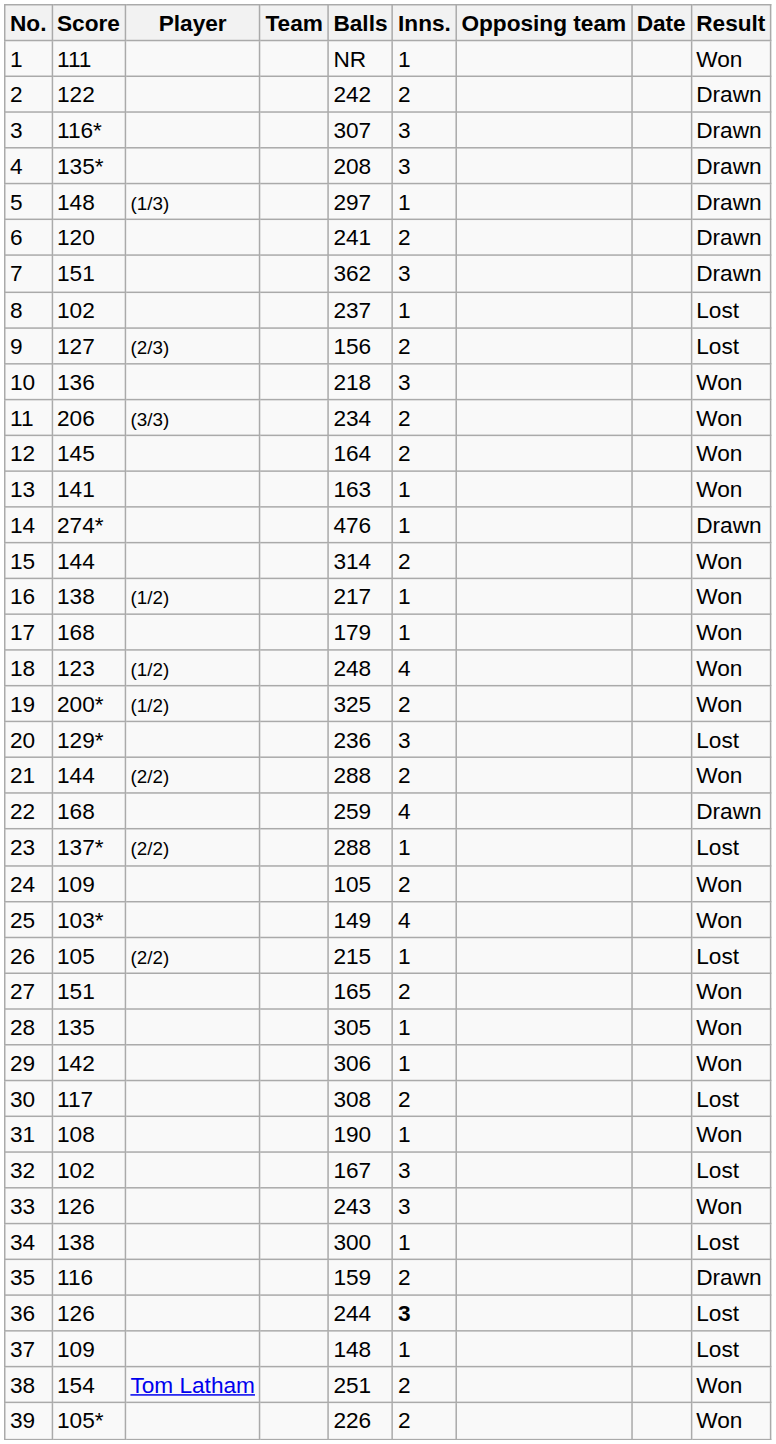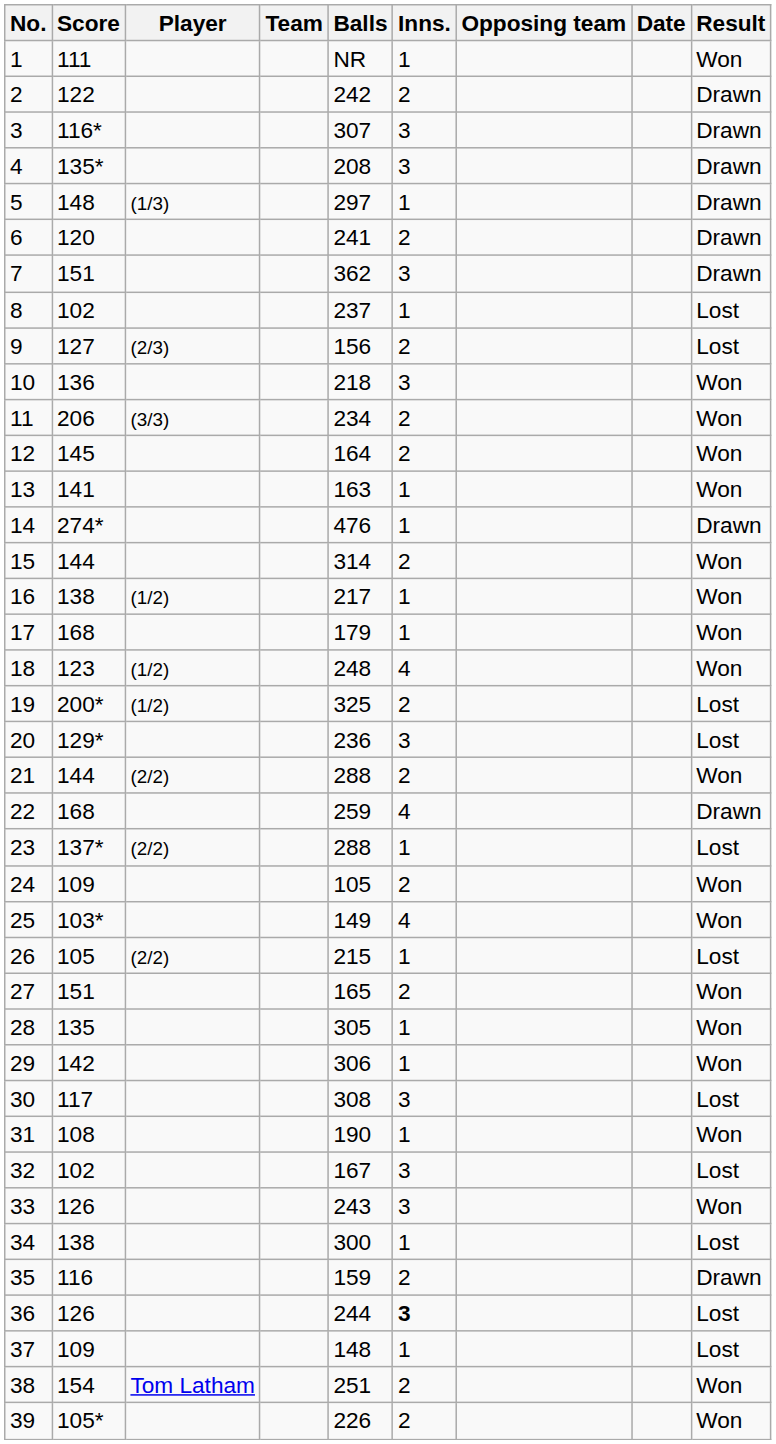19 | Result: Won -> Lost
30 | Inns.: 2 -> 3
